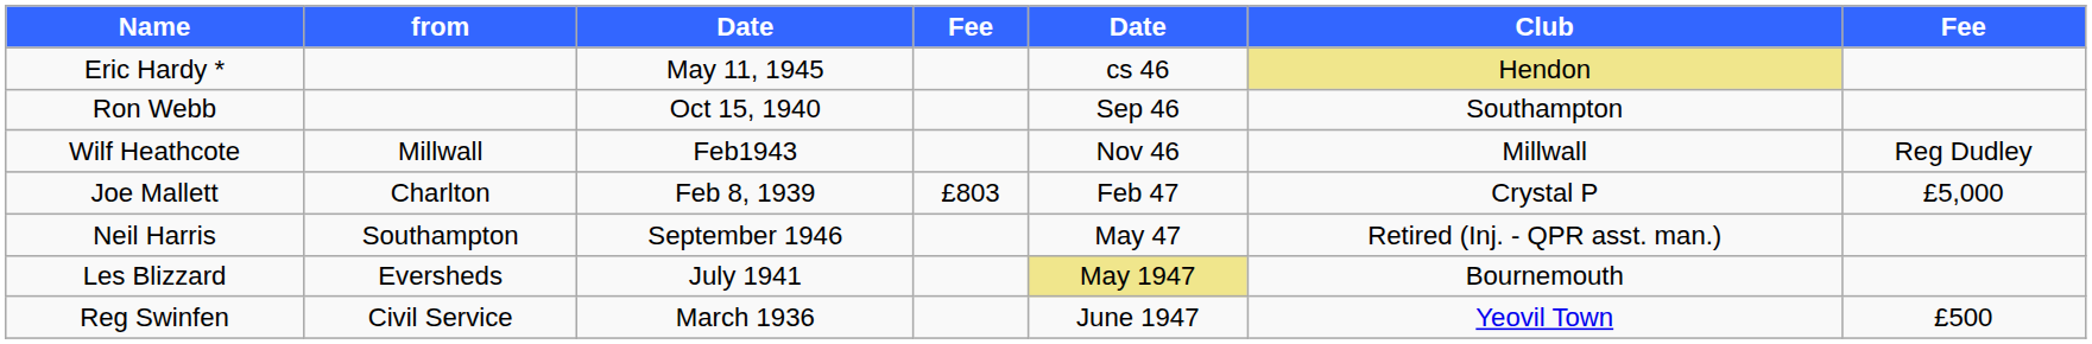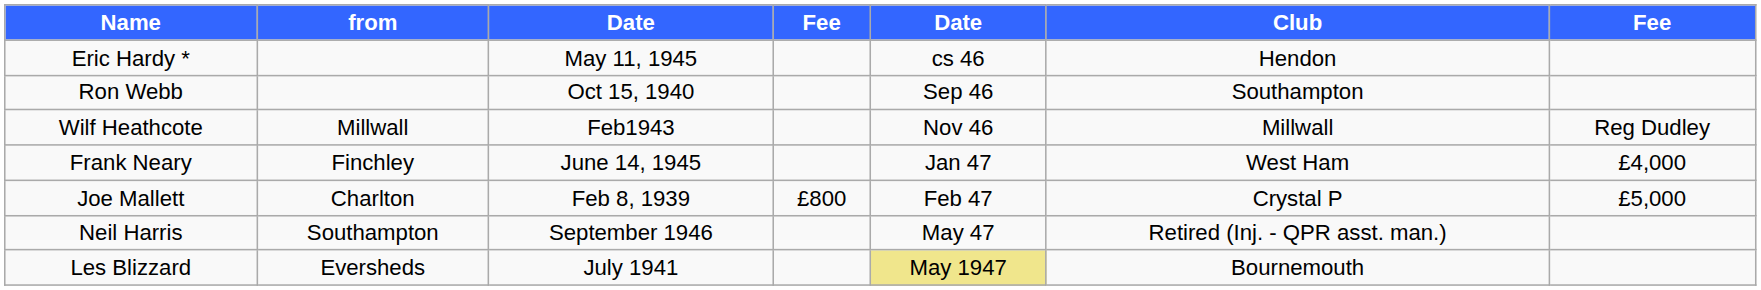Eric Hardy * | Club: khaki background -> no background
+ row: Frank Neary | Finchley | June 14, 1945 | Jan 47 | West Ham | £4,000
Joe Mallett | column 4: £803 -> £800
- row: Reg Swinfen | Civil Service | March 1936 | June 1947 | Yeovil Town | £500
